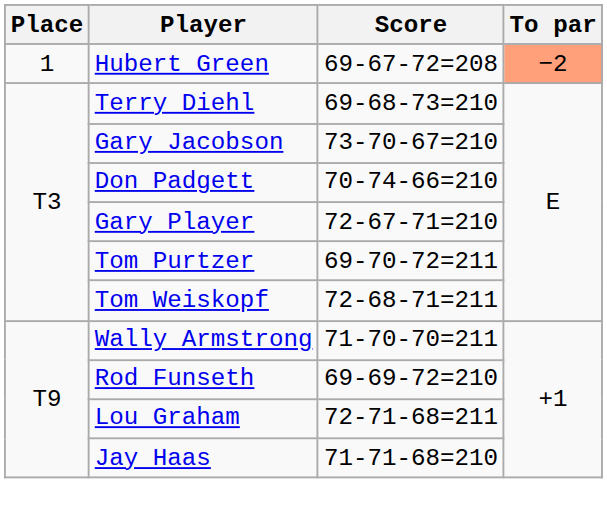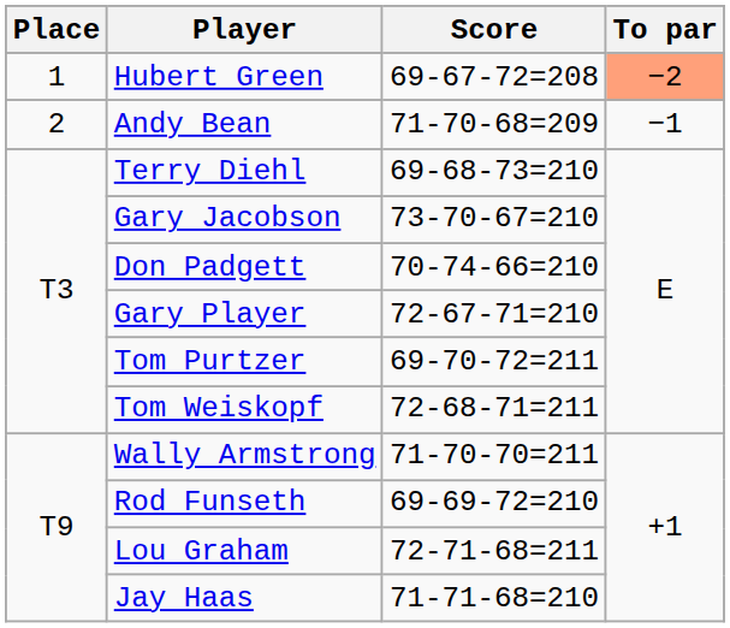+ row: 2 | Andy Bean | 71-70-68=209 | −1
